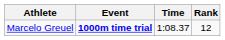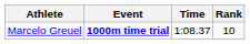Marcelo Greuel | Rank: 12 -> 10
